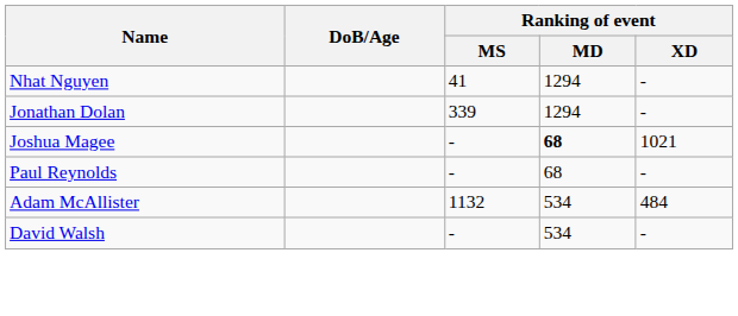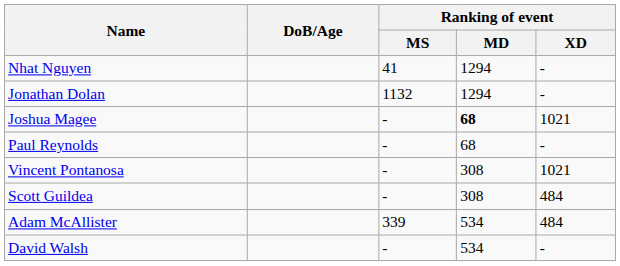Jonathan Dolan | Ranking of event / MS: 339 -> 1132
+ row: Vincent Pontanosa | - | 308 | 1021
+ row: Scott Guildea | - | 308 | 484
Adam McAllister | Ranking of event / MS: 1132 -> 339
